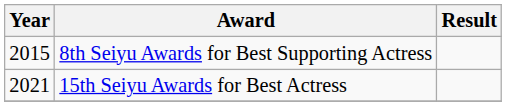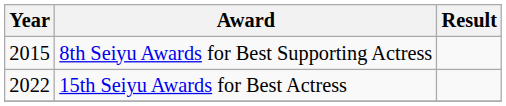15th Seiyu Awards for Best Actress | Year: 2021 -> 2022
